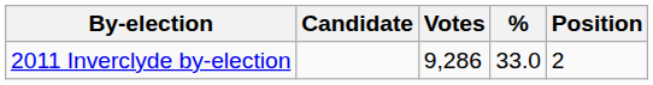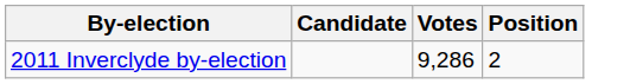- column: % | 33.0
